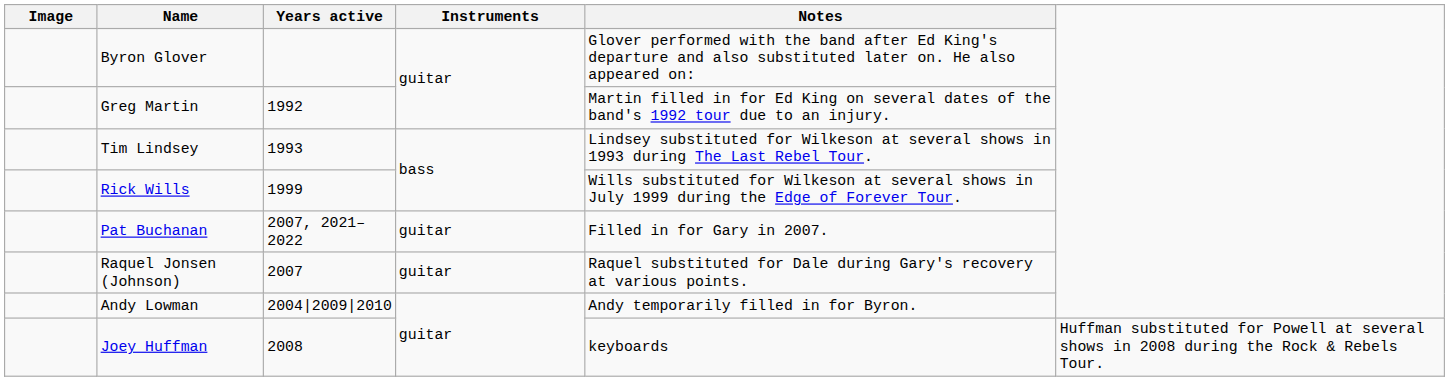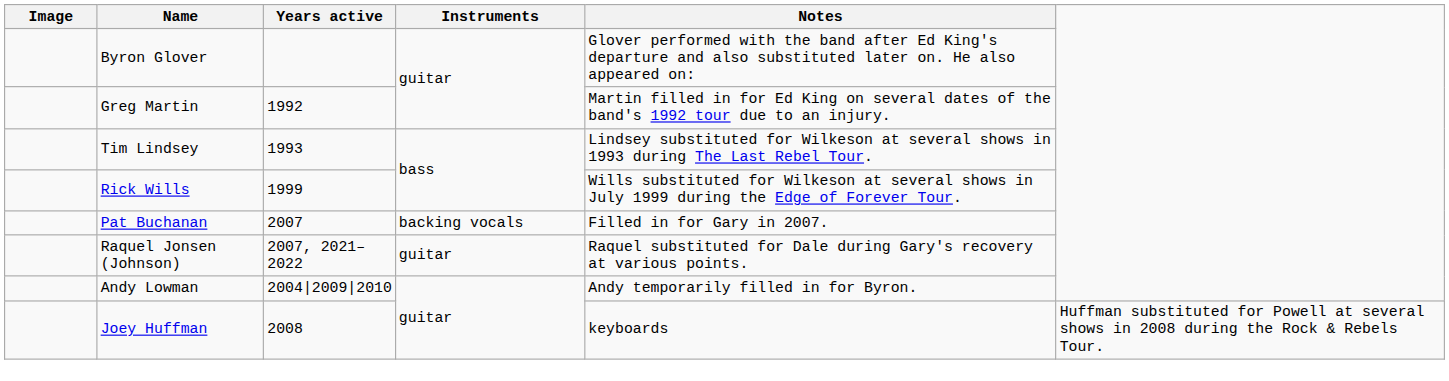Pat Buchanan | Years active: 2007, 2021–2022 -> 2007
Pat Buchanan | Instruments: guitar -> backing vocals
Raquel Jonsen (Johnson) | Years active: 2007 -> 2007, 2021–2022
